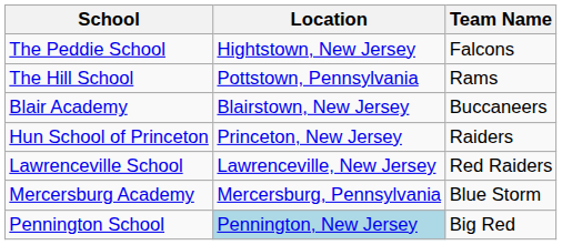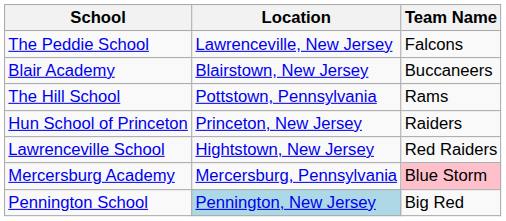The Peddie School | Location: Hightstown, New Jersey -> Lawrenceville, New Jersey
rows swapped: Blair Academy <-> The Hill School
Lawrenceville School | Location: Lawrenceville, New Jersey -> Hightstown, New Jersey
Mercersburg Academy | Team Name: no background -> pink background
